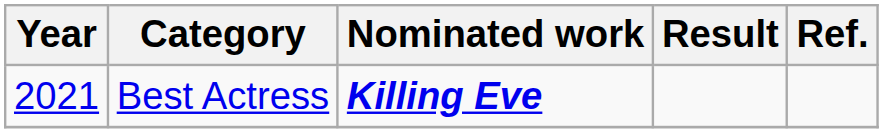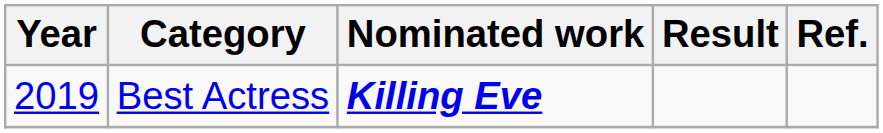Best Actress | Year: 2021 -> 2019
